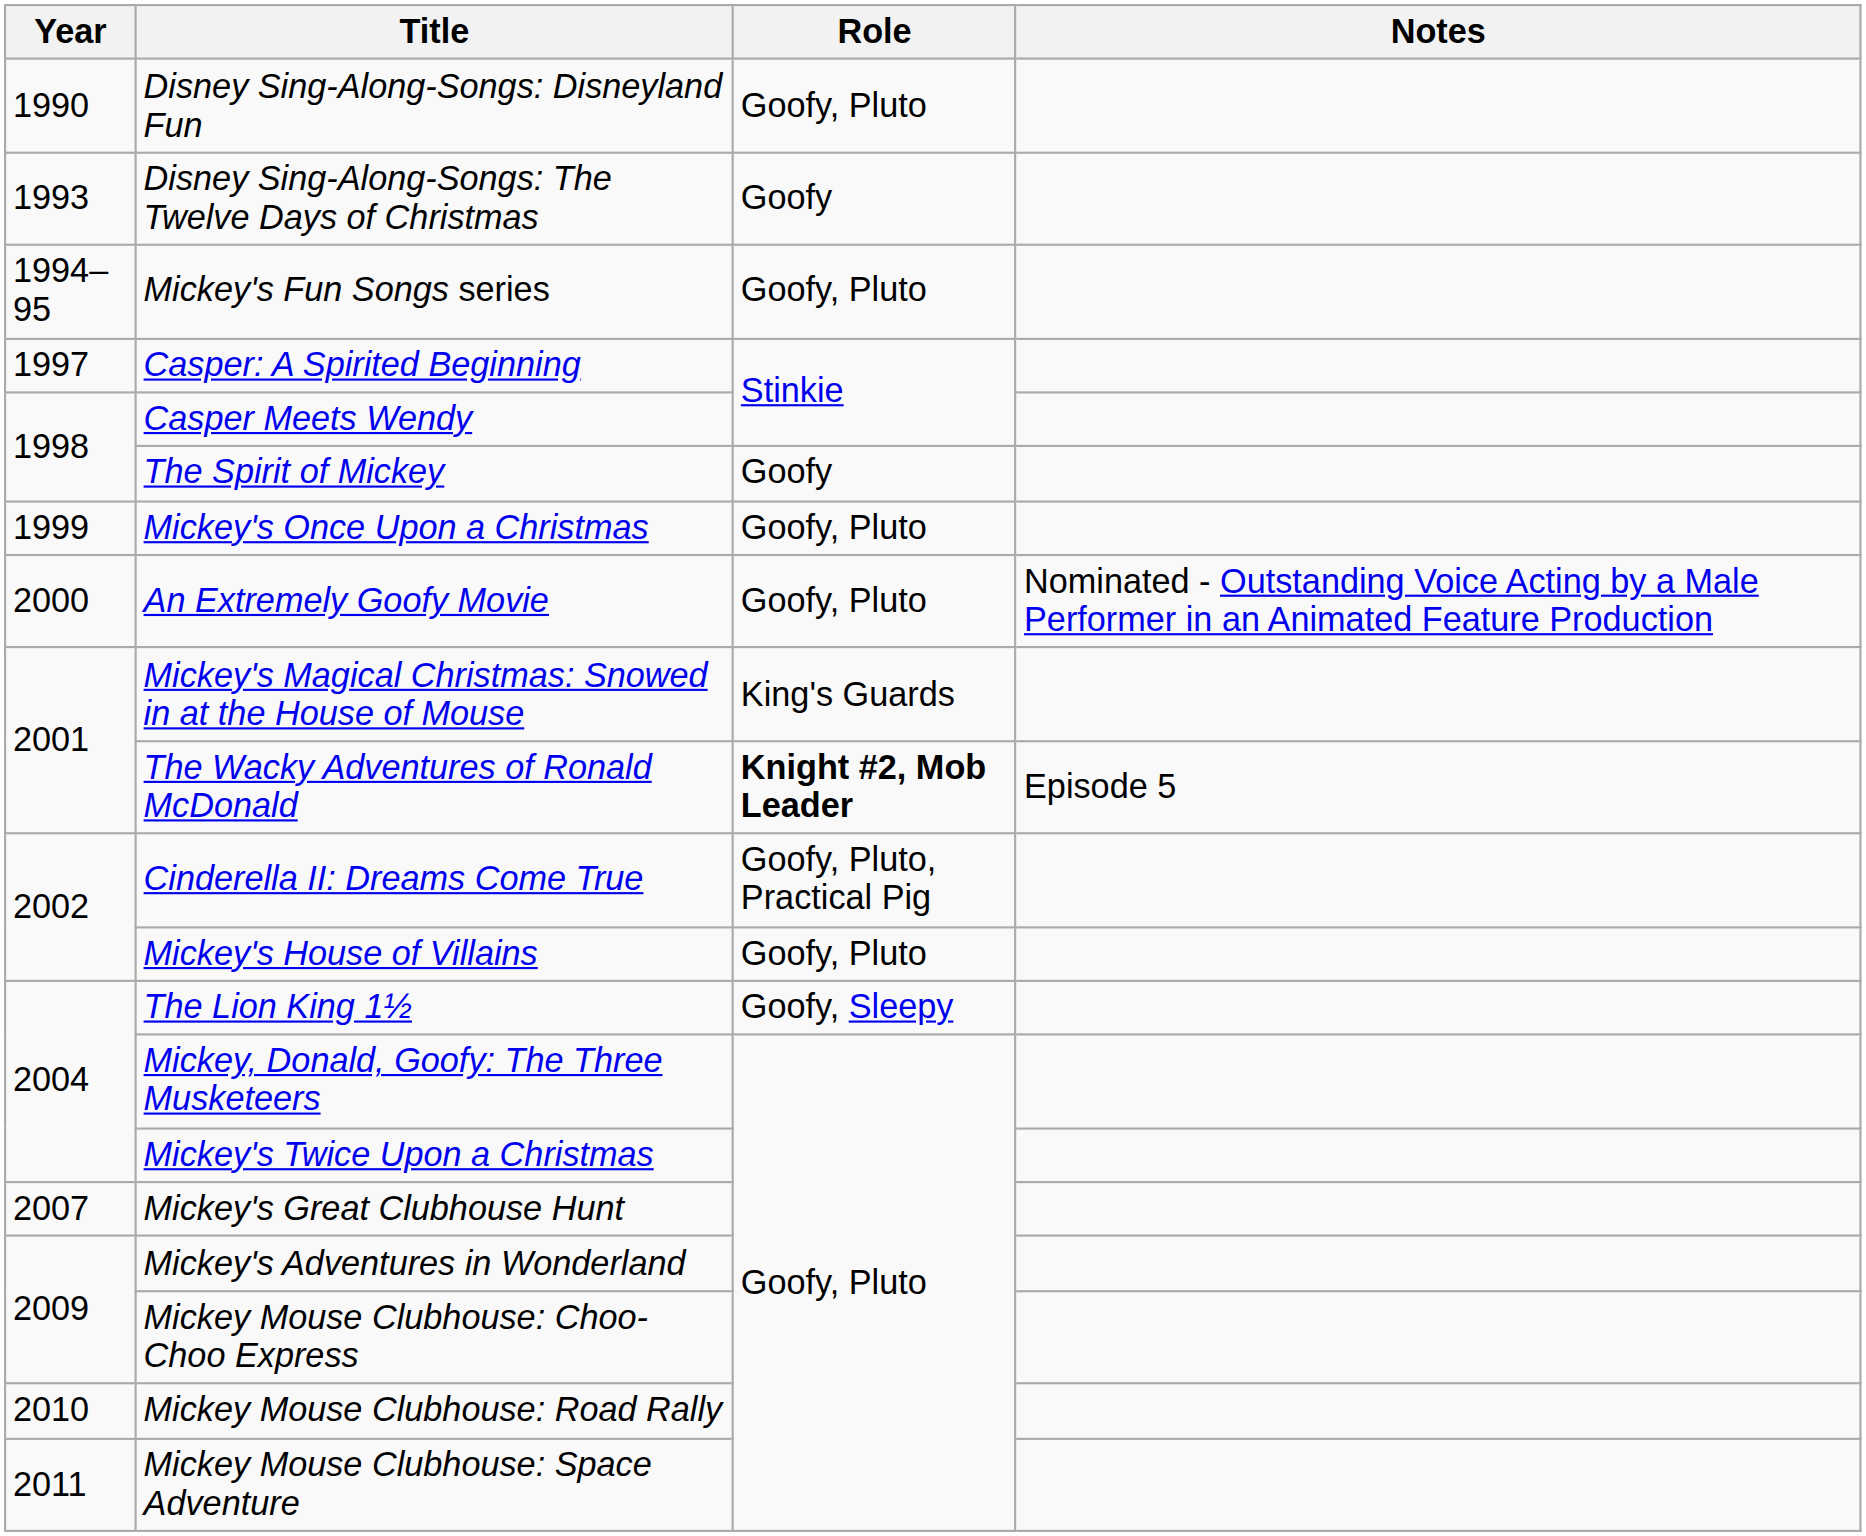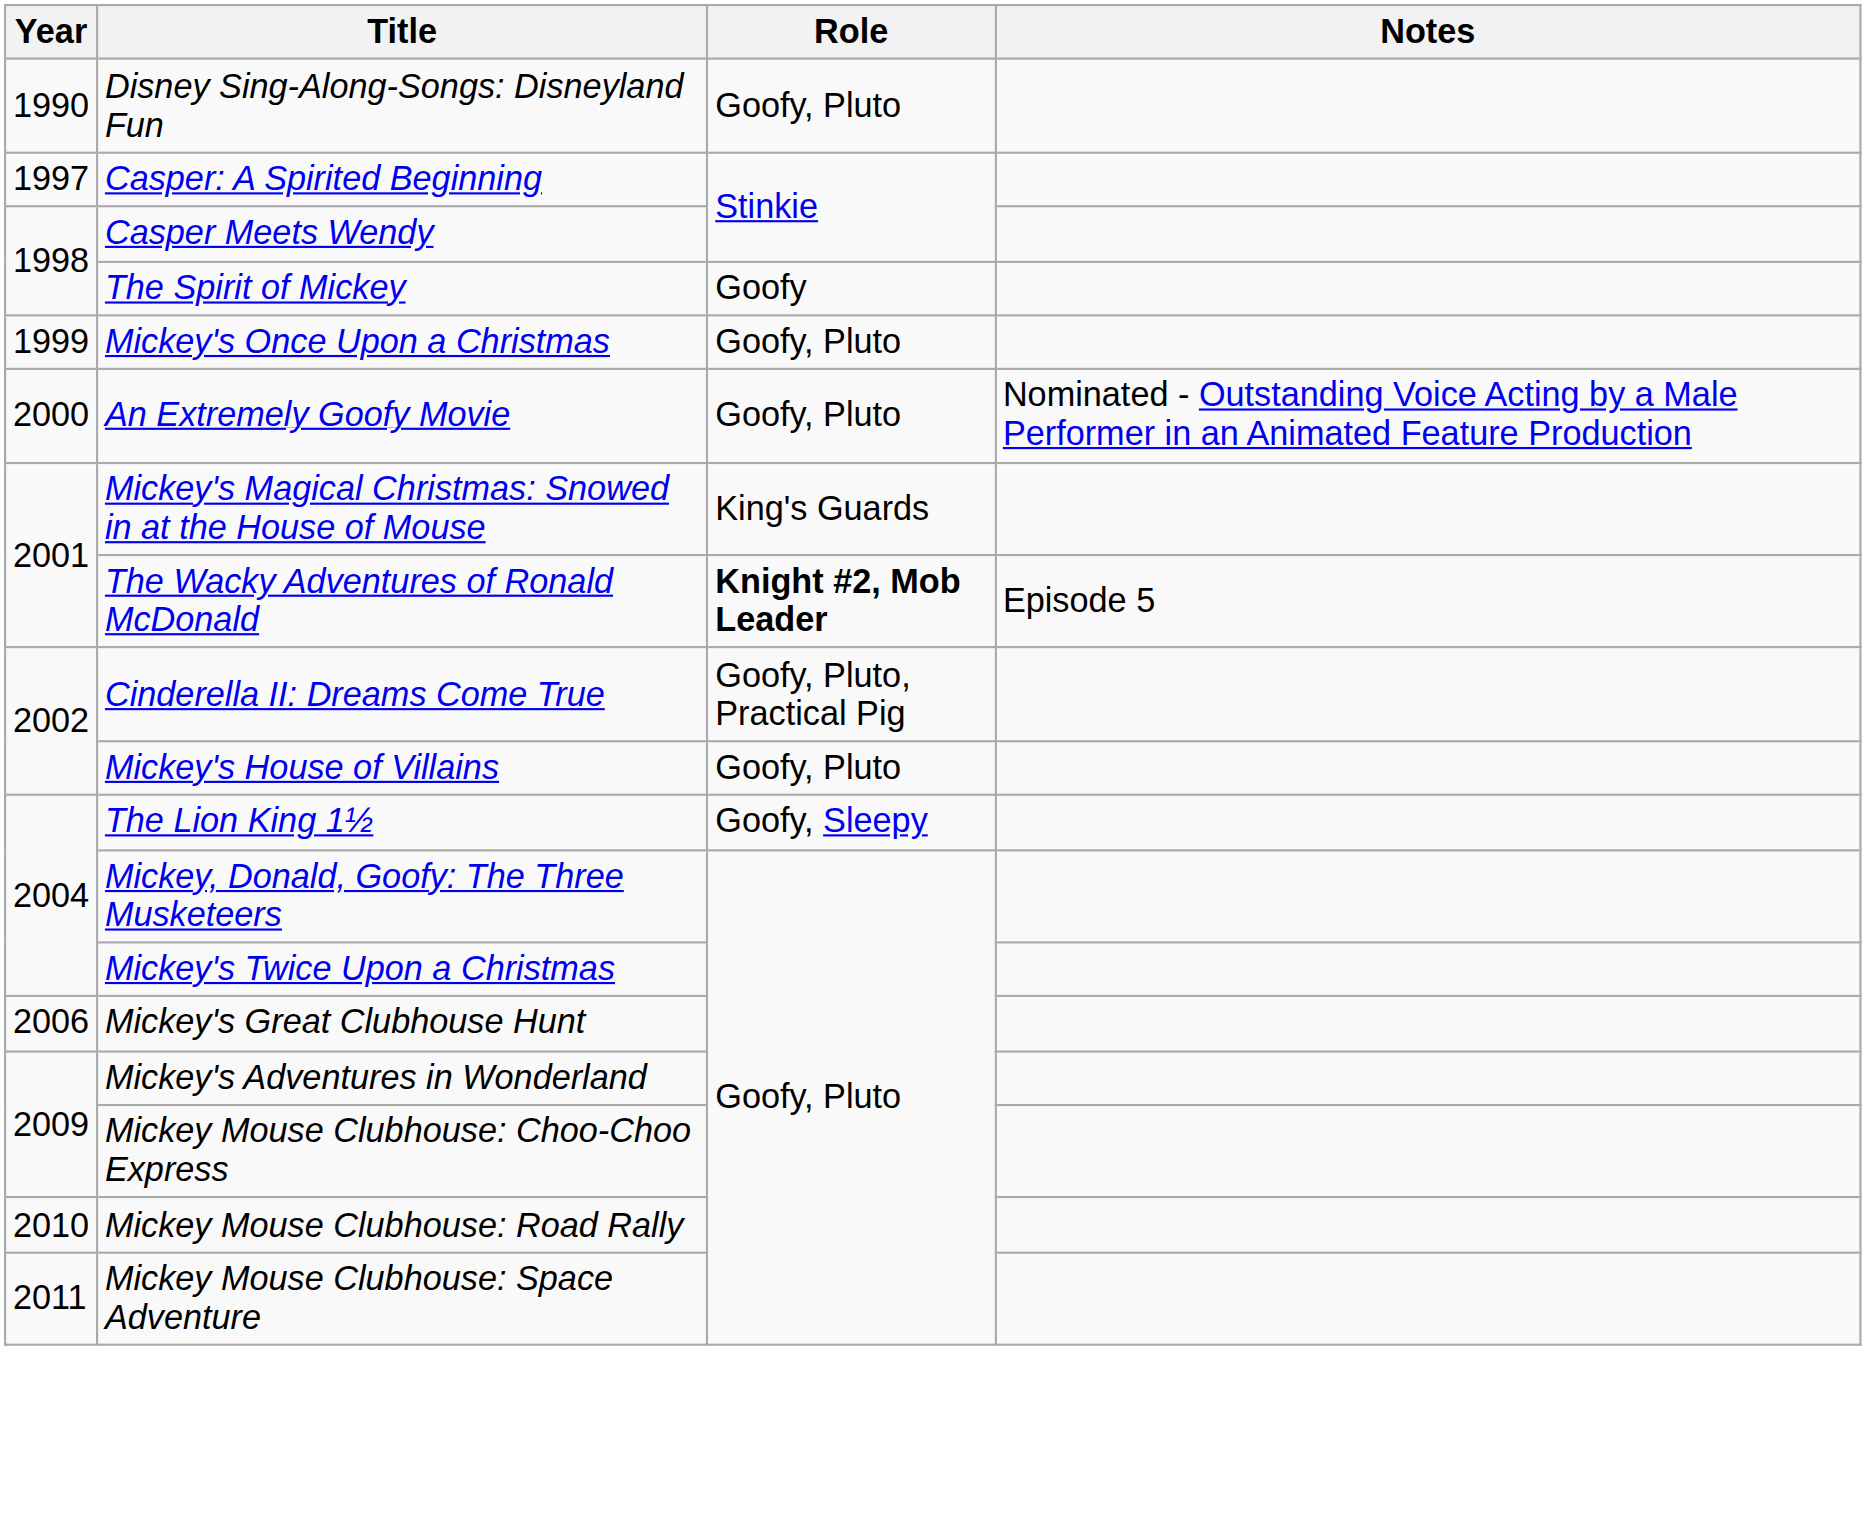- row: 1993 | Disney Sing-Along-Songs: The Twelve Days of Christmas | Goofy
- row: 1994–95 | Mickey's Fun Songs series | Goofy, Pluto
Mickey's Great Clubhouse Hunt | Year: 2007 -> 2006
